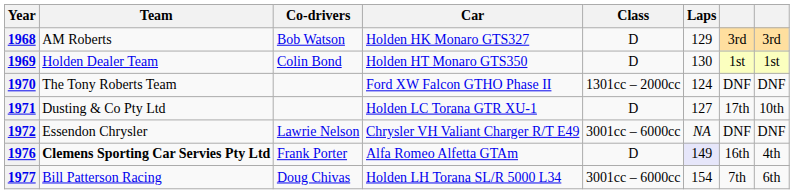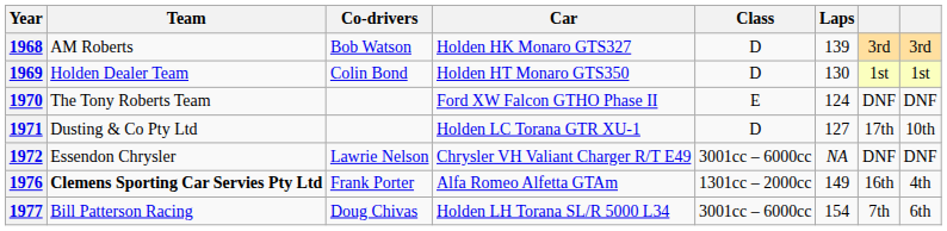1968 | Laps: 129 -> 139
1970 | Class: 1301cc – 2000cc -> E
1976 | Class: D -> 1301cc – 2000cc
1976 | Laps: lavender background -> no background
